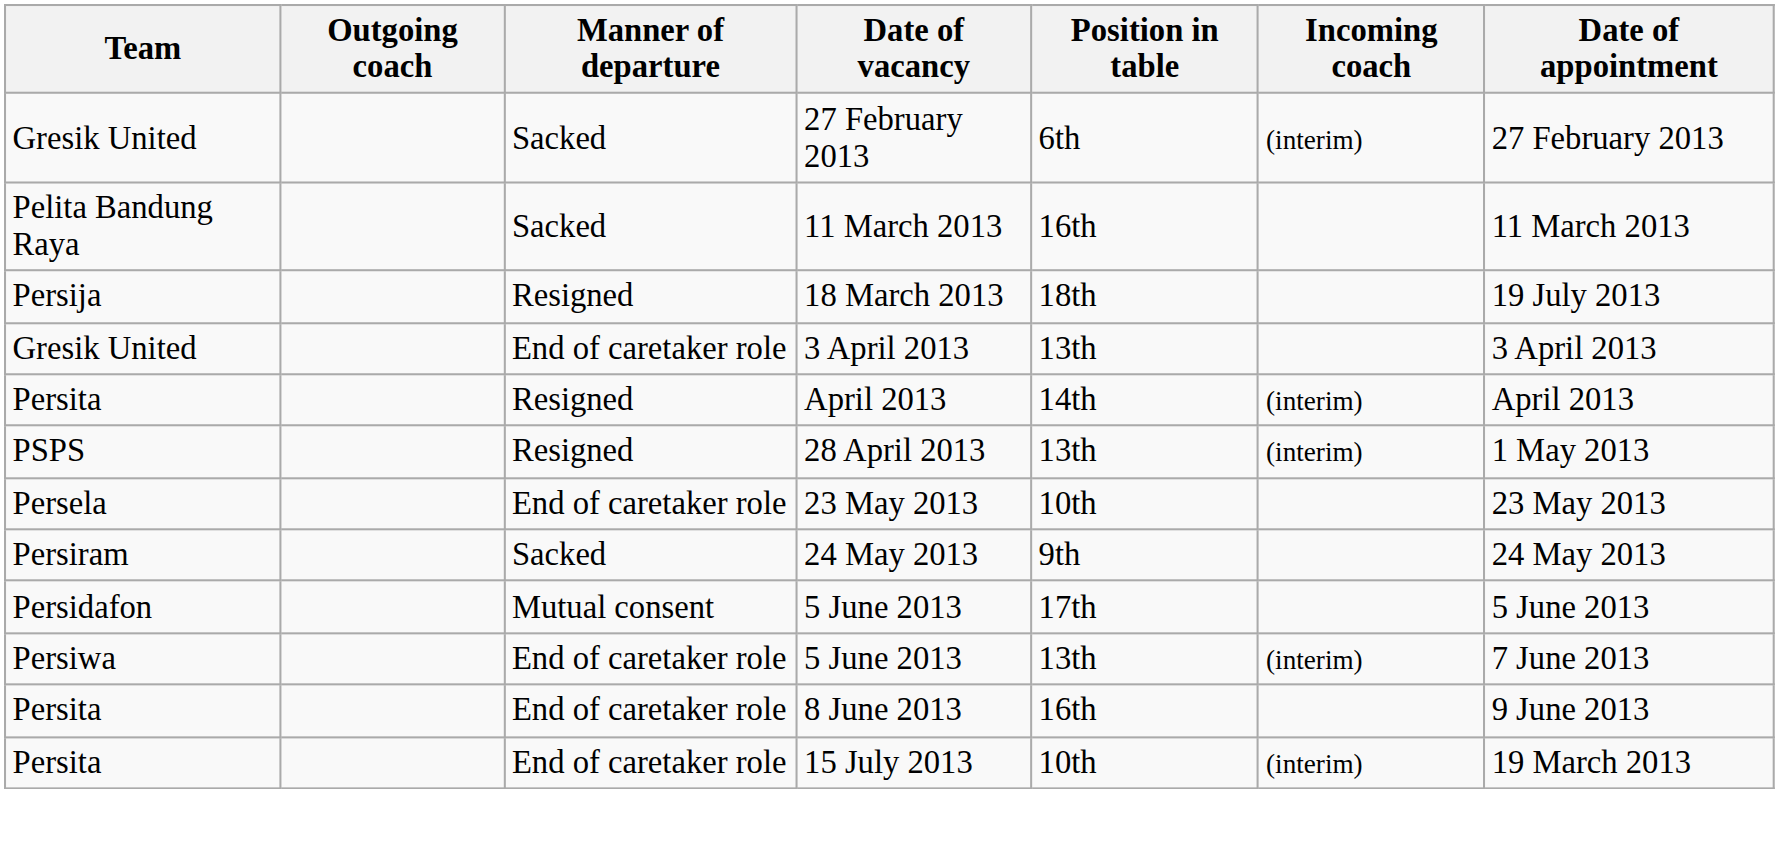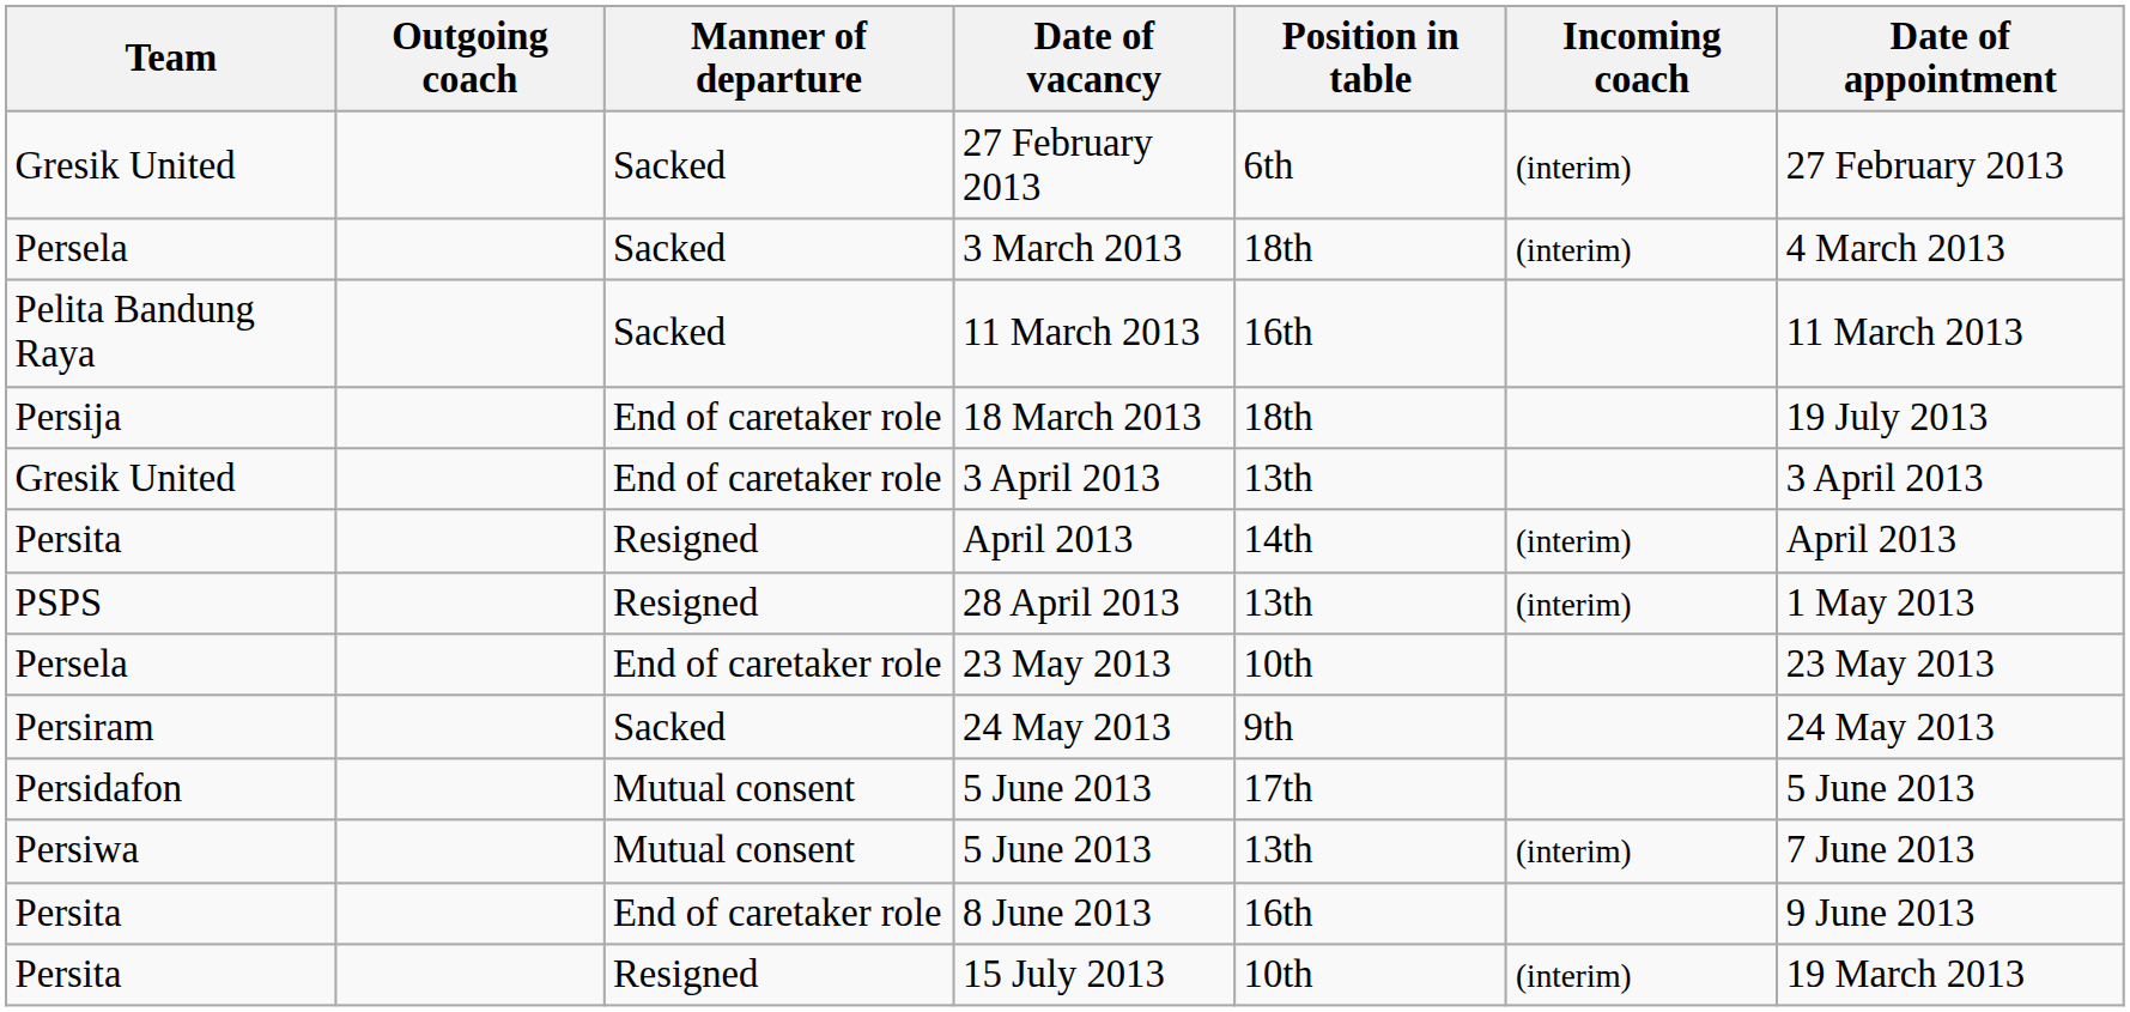+ row: Persela | Sacked | 3 March 2013 | 18th | (interim) | 4 March 2013
18 March 2013 | Manner of departure: Resigned -> End of caretaker role
Persiwa / 5 June 2013 | Manner of departure: End of caretaker role -> Mutual consent
15 July 2013 | Manner of departure: End of caretaker role -> Resigned
